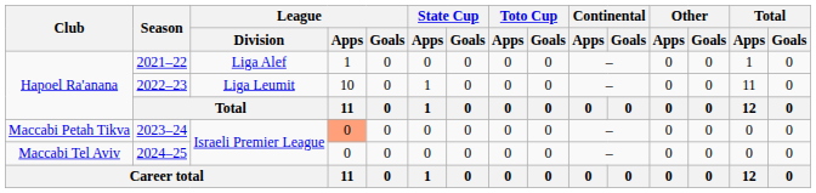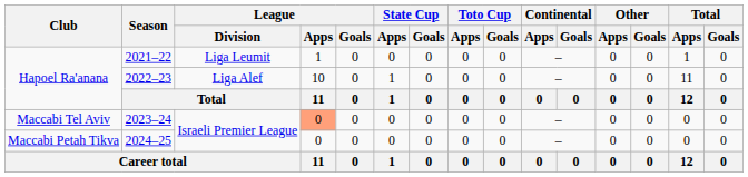2021–22 | League / Division: Liga Alef -> Liga Leumit
2022–23 | League / Division: Liga Leumit -> Liga Alef
2023–24 | Club: Maccabi Petah Tikva -> Maccabi Tel Aviv
2024–25 | Club: Maccabi Tel Aviv -> Maccabi Petah Tikva
